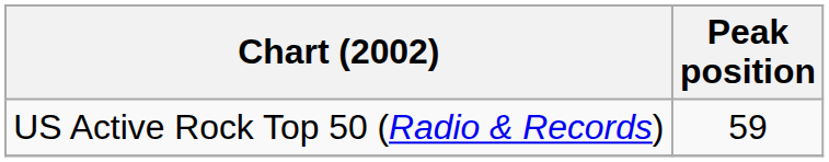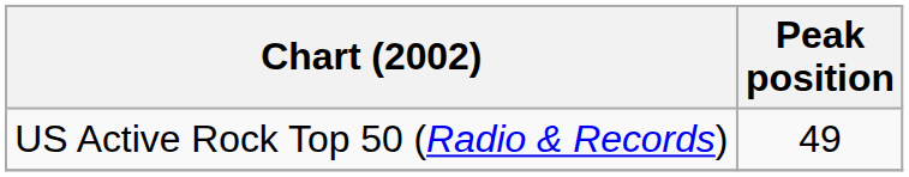US Active Rock Top 50 (Radio & Records) | Peak position: 59 -> 49
